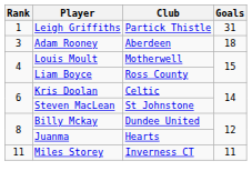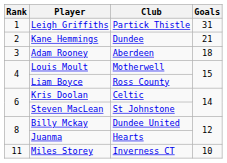+ row: 2 | Kane Hemmings | Dundee | 21
Miles Storey | Goals: 11 -> 10
